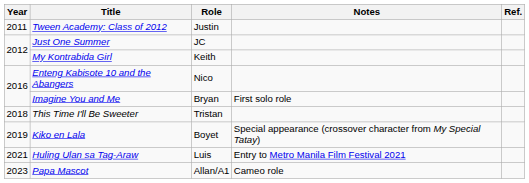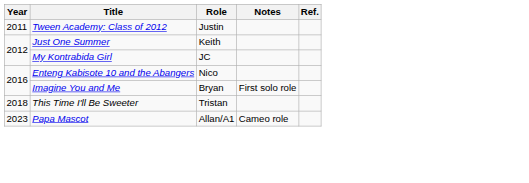Just One Summer | Role: JC -> Keith
My Kontrabida Girl | Role: Keith -> JC
- row: 2019 | Kiko en Lala | Boyet | Special appearance (crossover character from My Special Tatay)
- row: 2021 | Huling Ulan sa Tag-Araw | Luis | Entry to Metro Manila Film Festival 2021
